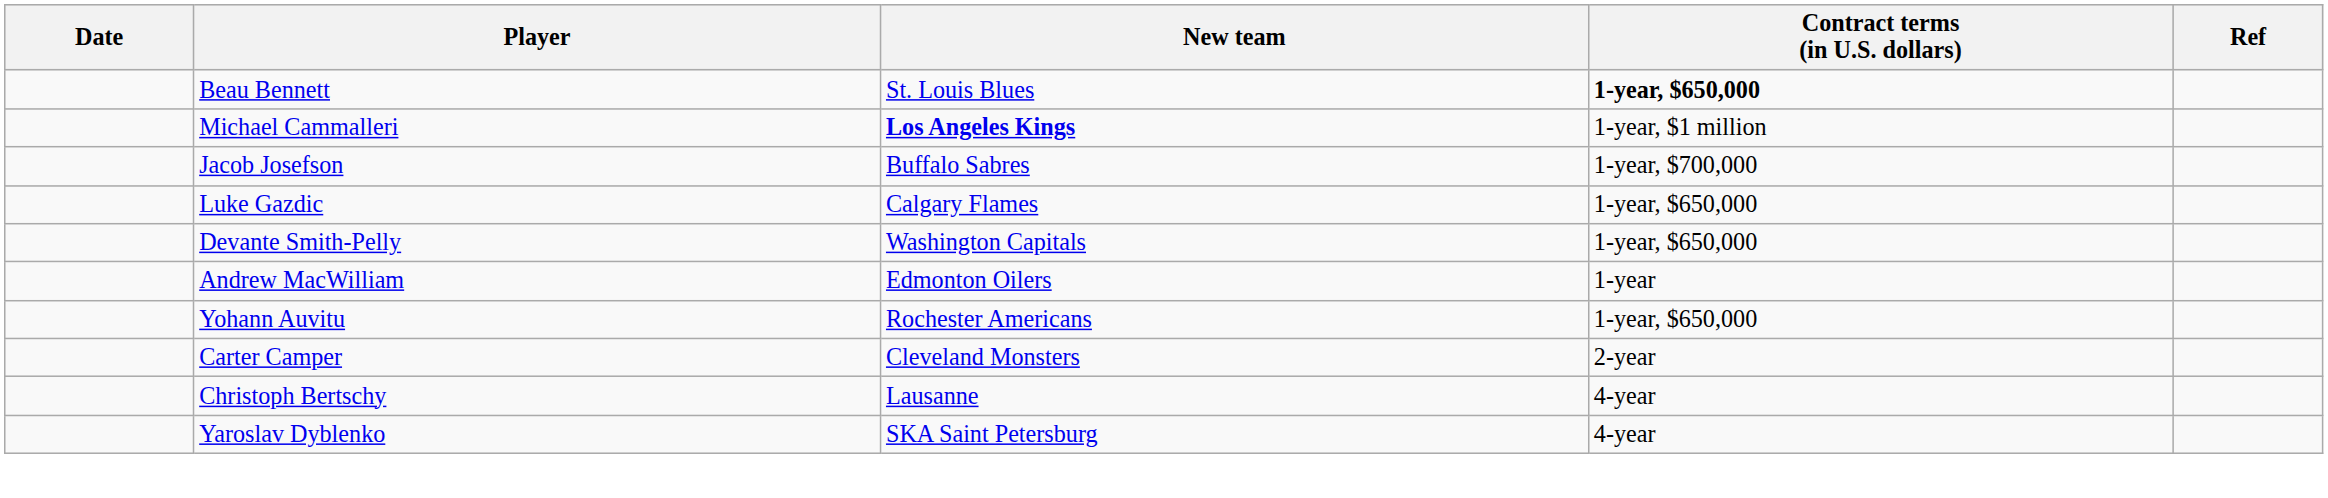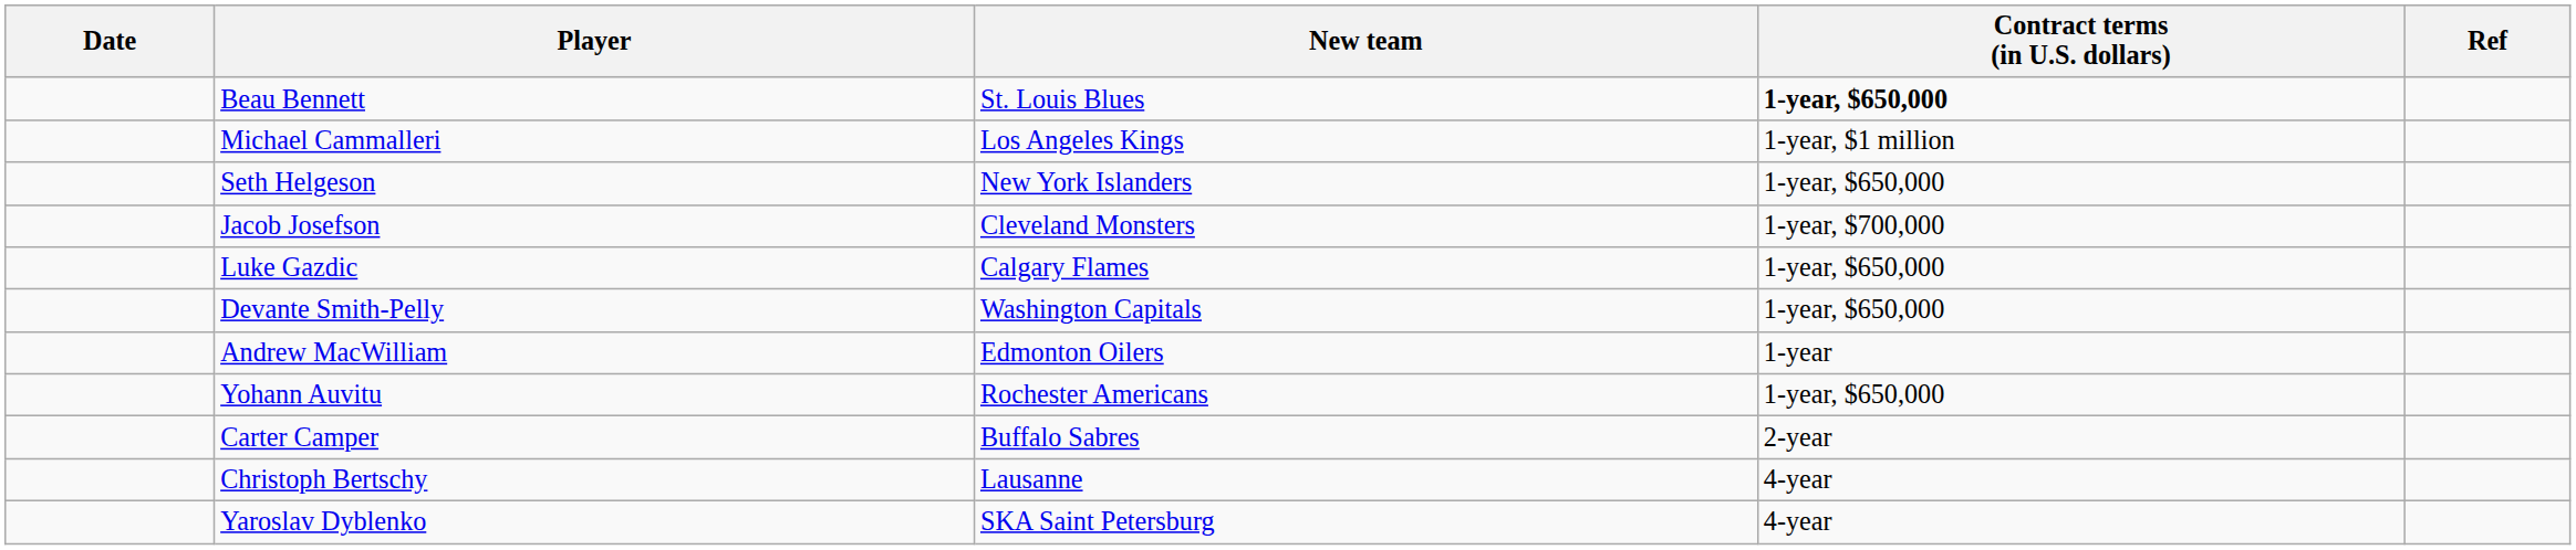Michael Cammalleri | New team: bold -> normal
+ row: Seth Helgeson | New York Islanders | 1-year, $650,000
Jacob Josefson | New team: Buffalo Sabres -> Cleveland Monsters
Carter Camper | New team: Cleveland Monsters -> Buffalo Sabres
